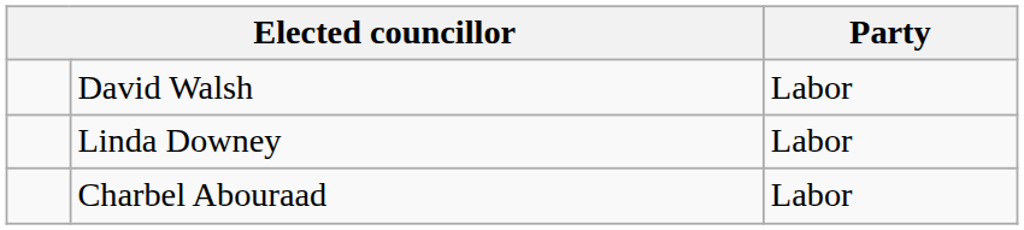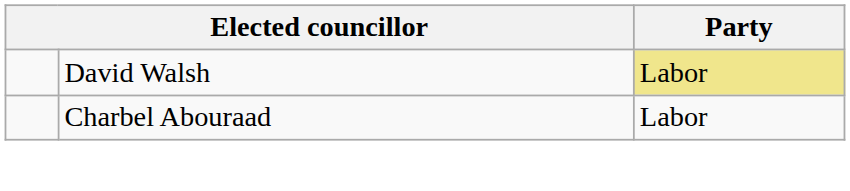David Walsh | Party: no background -> khaki background
- row: Linda Downey | Labor
